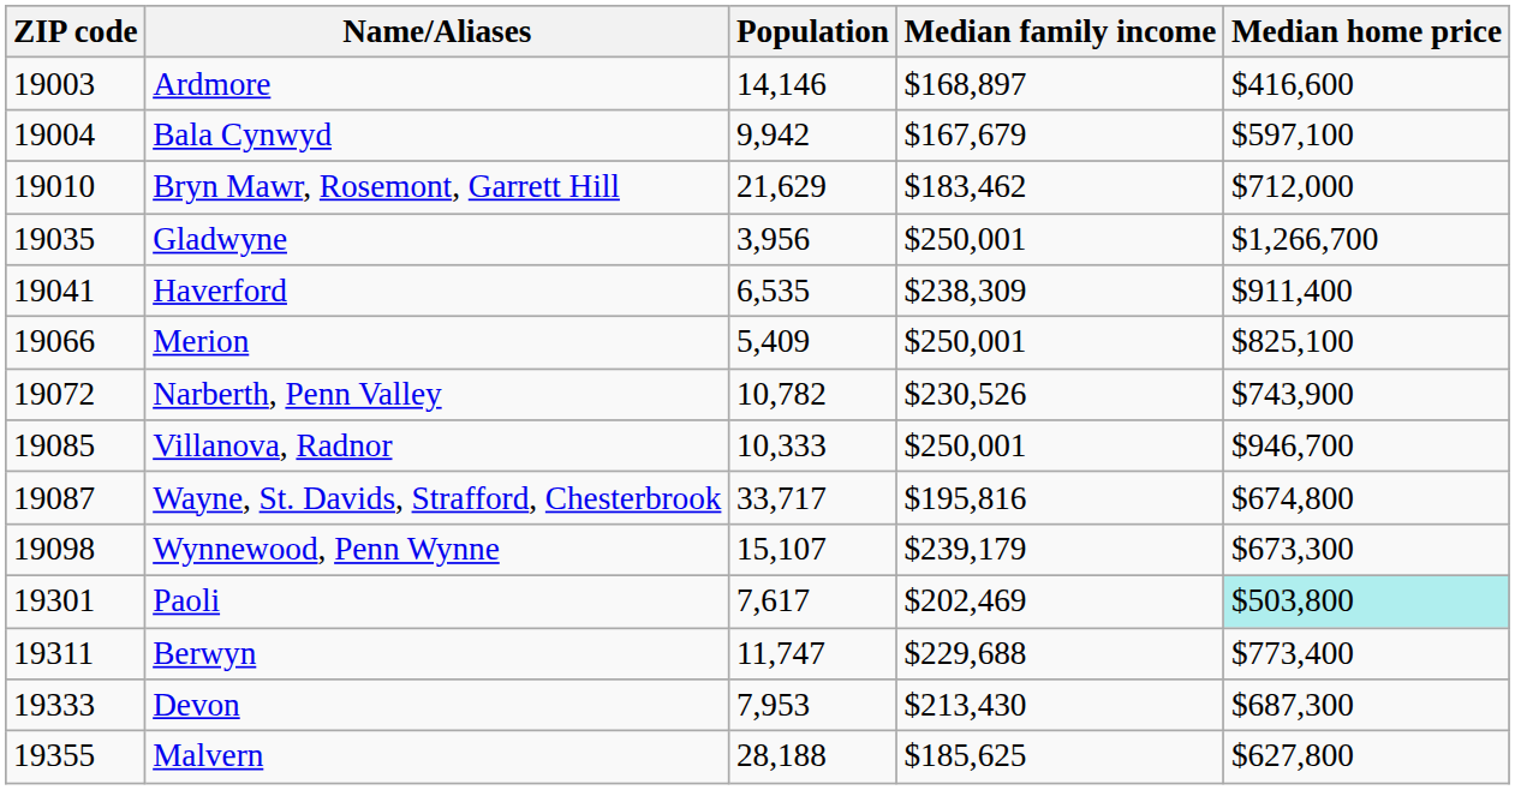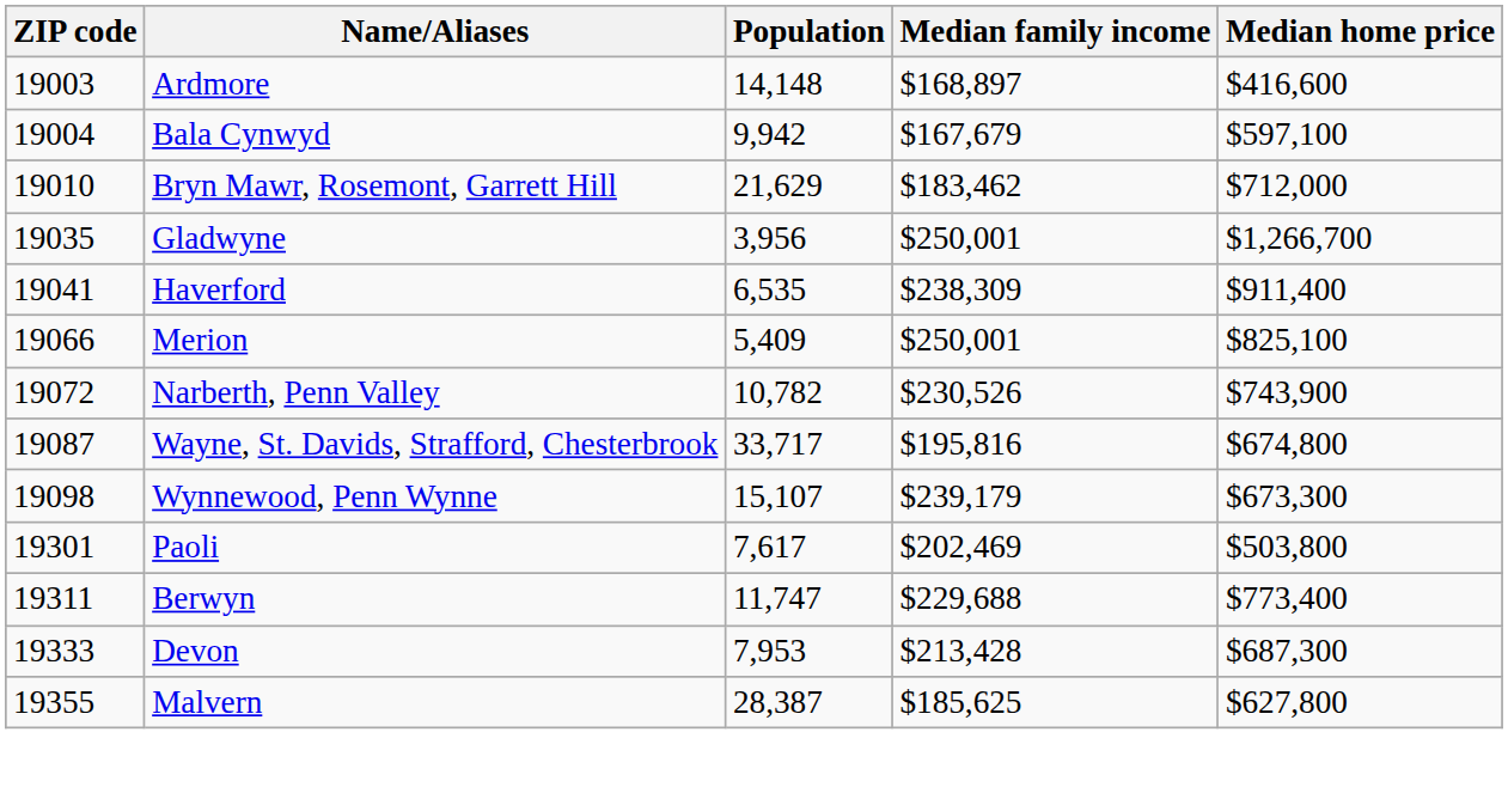Ardmore | Population: 14,146 -> 14,148
- row: 19085 | Villanova, Radnor | 10,333 | $250,001 | $946,700
Paoli | Median home price: paleturquoise background -> no background
Devon | Median family income: $213,430 -> $213,428
Malvern | Population: 28,188 -> 28,387
